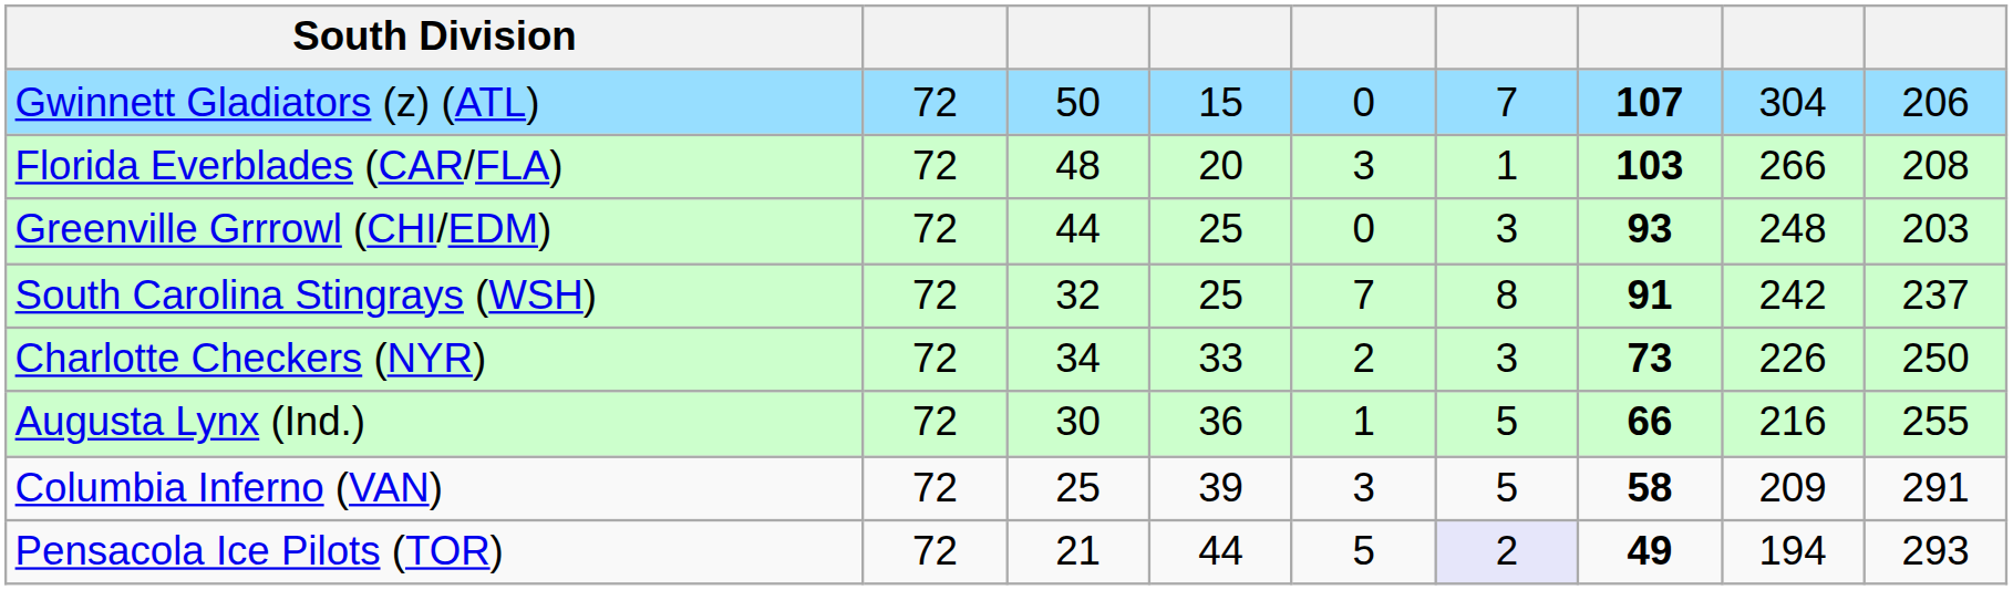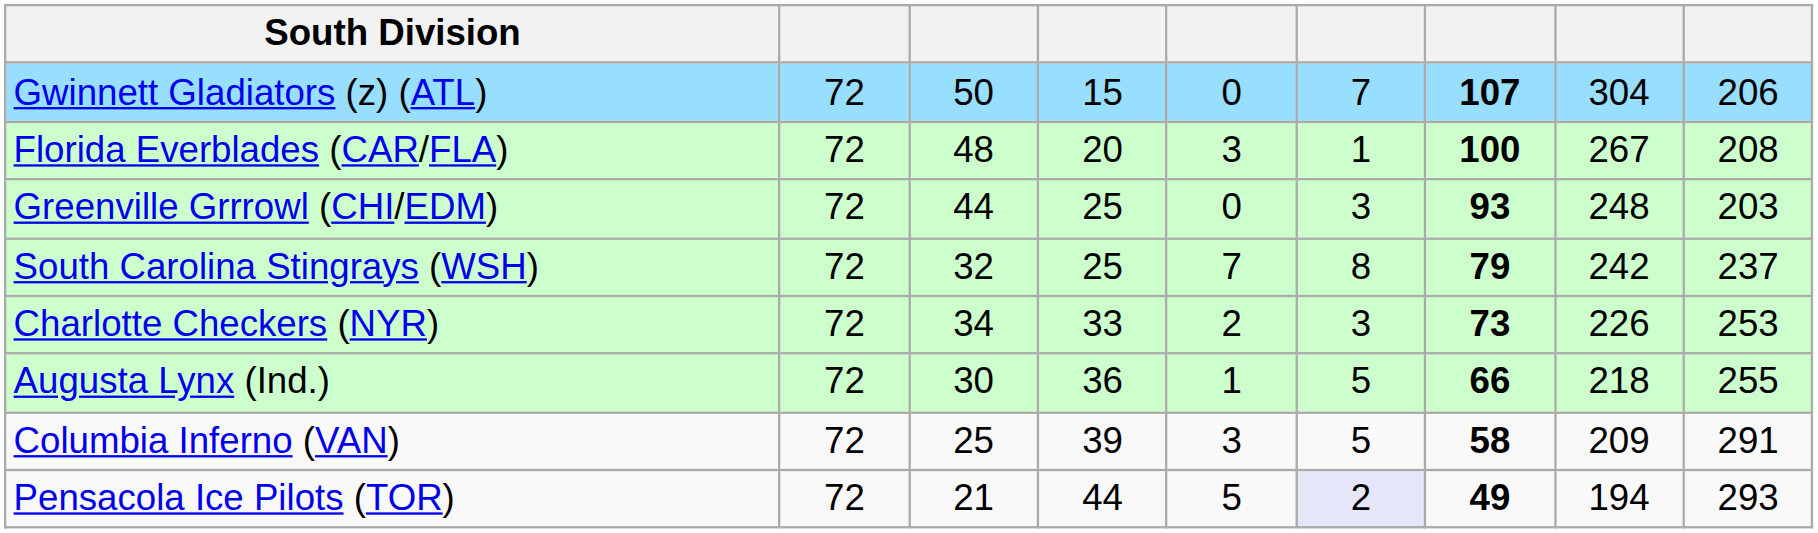Florida Everblades (CAR/FLA) | column 7: 103 -> 100
Florida Everblades (CAR/FLA) | column 8: 266 -> 267
South Carolina Stingrays (WSH) | column 7: 91 -> 79
Charlotte Checkers (NYR) | column 9: 250 -> 253
Augusta Lynx (Ind.) | column 8: 216 -> 218
